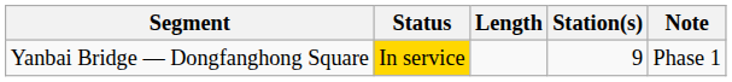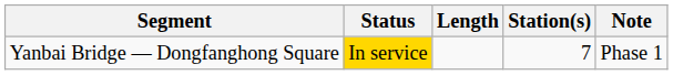Yanbai Bridge — Dongfanghong Square | Station(s): 9 -> 7
